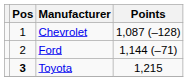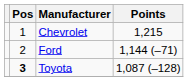Chevrolet | Points: 1,087 (–128) -> 1,215
Toyota | Points: 1,215 -> 1,087 (–128)
